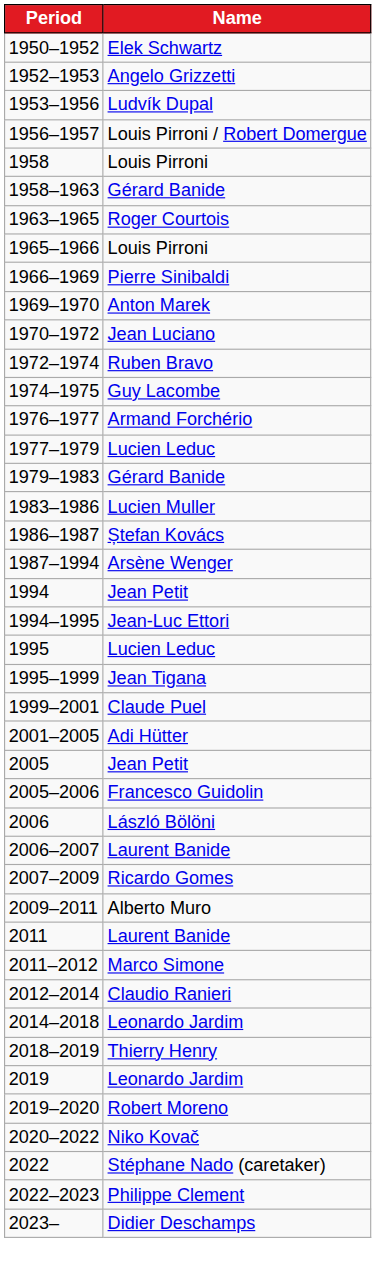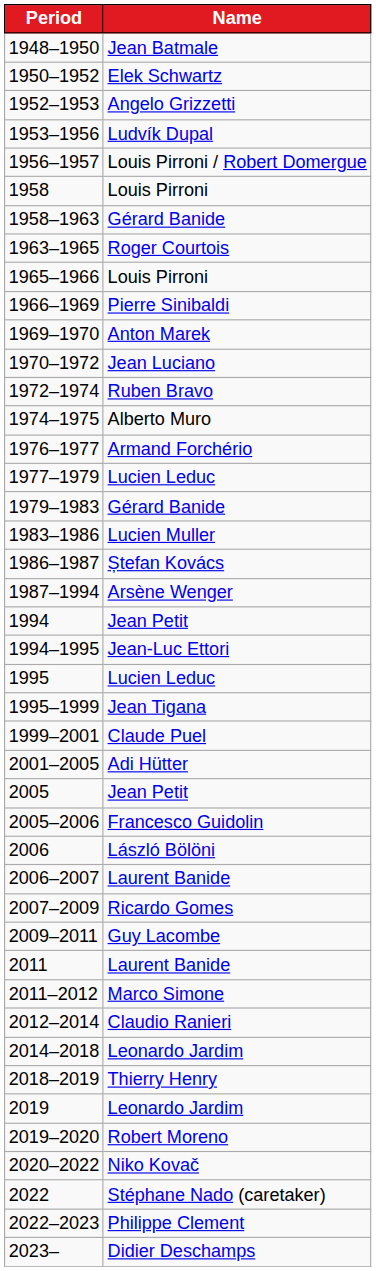+ row: 1948–1950 | Jean Batmale
1974–1975 | Name: Guy Lacombe -> Alberto Muro
2009–2011 | Name: Alberto Muro -> Guy Lacombe
